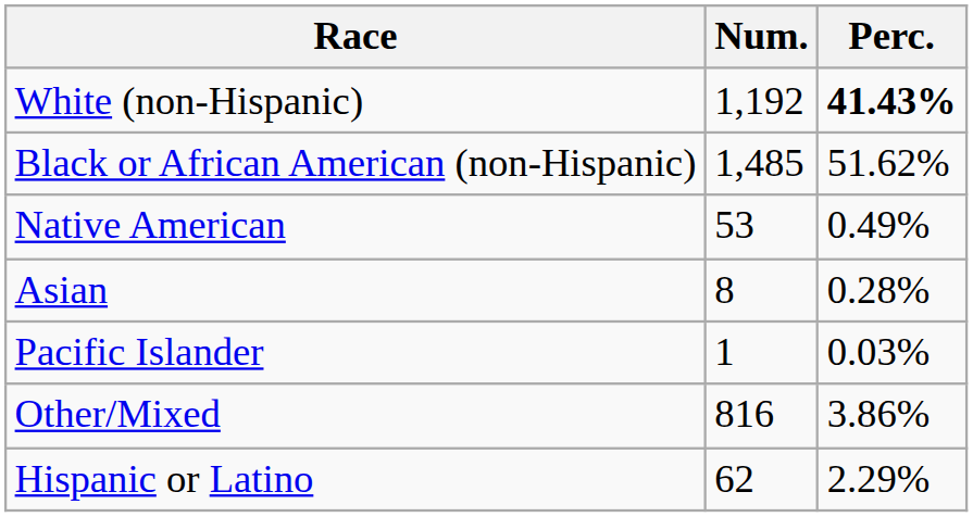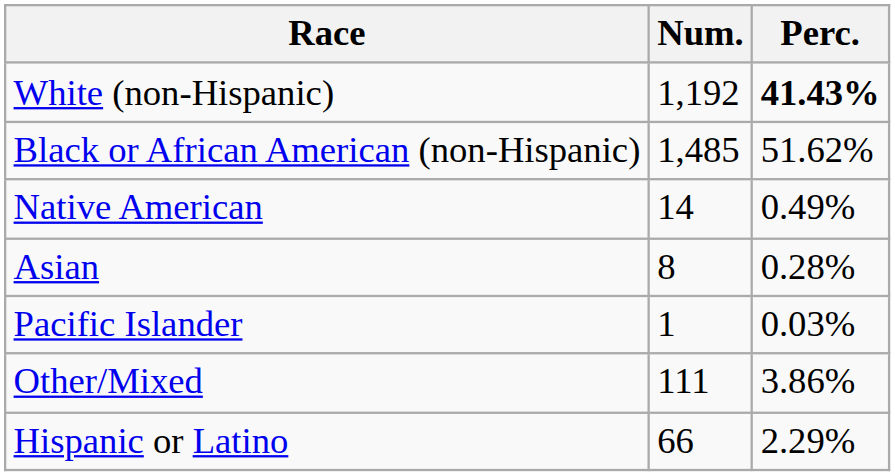Native American | Num.: 53 -> 14
Other/Mixed | Num.: 816 -> 111
Hispanic or Latino | Num.: 62 -> 66
